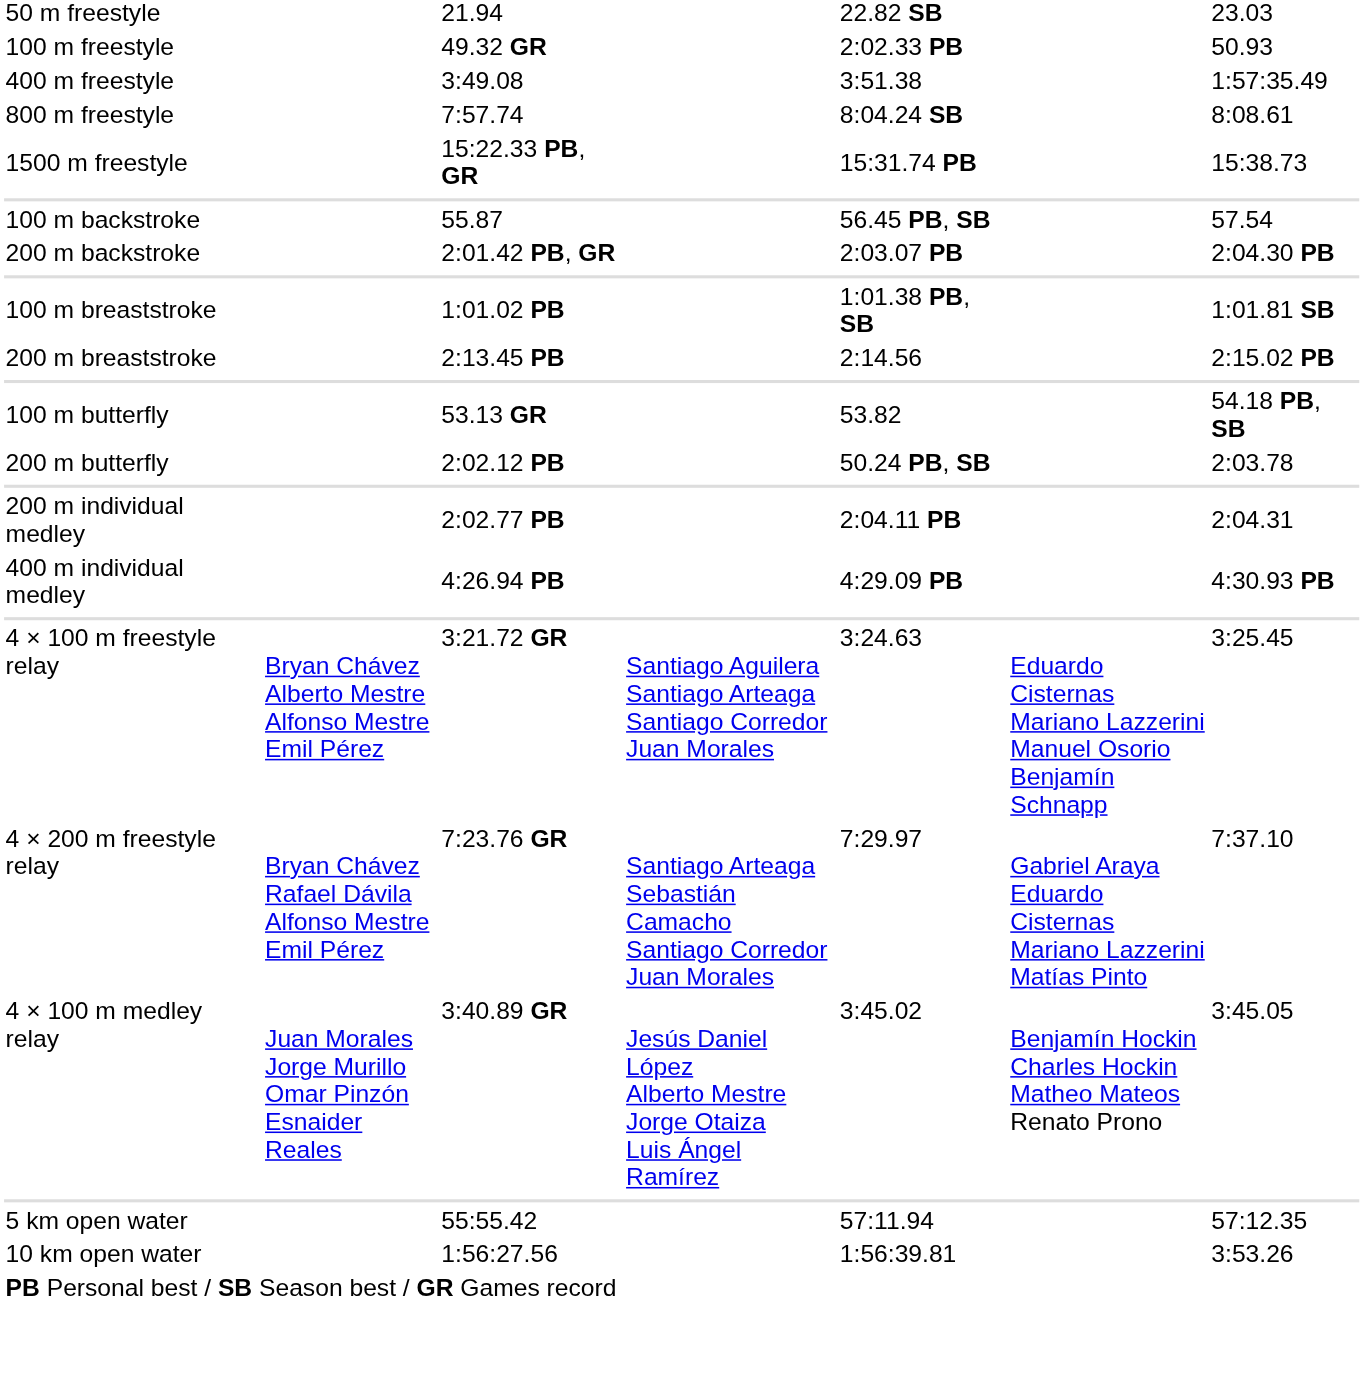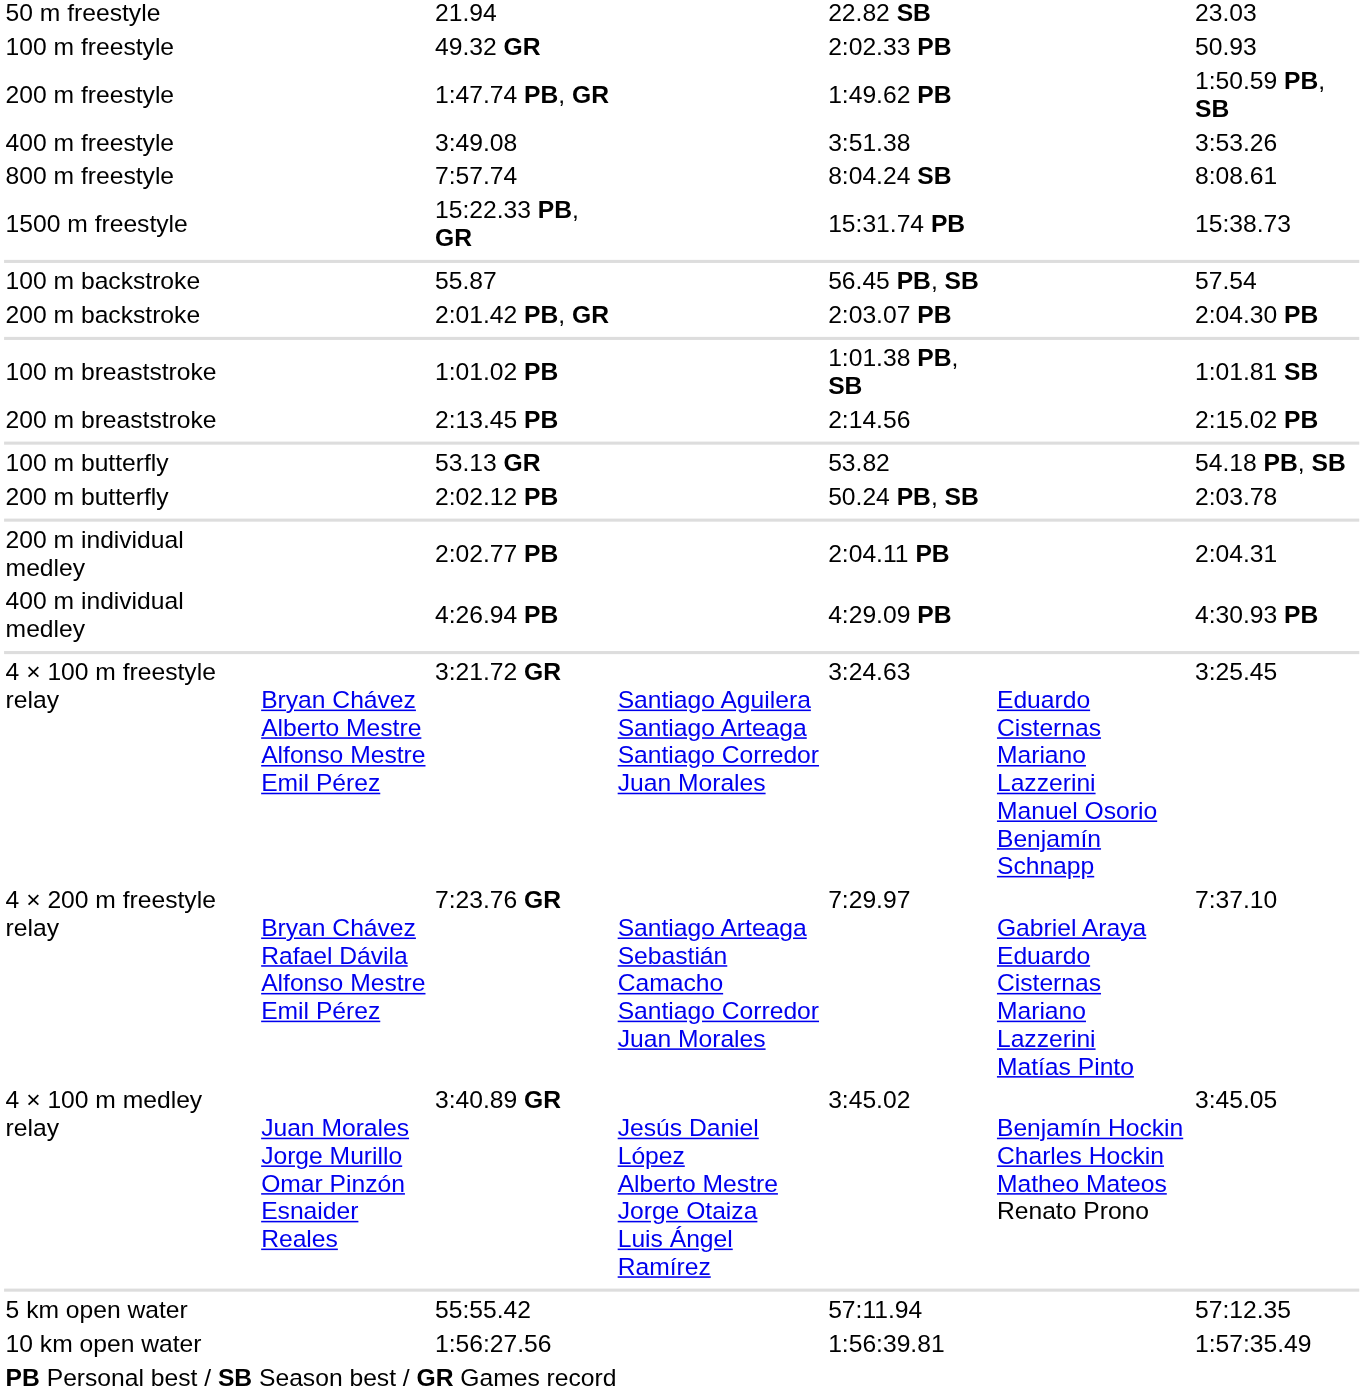+ row: 200 m freestyle | 1:47.74 PB, GR | 1:49.62 PB | 1:50.59 PB, SB
400 m freestyle | column 7: 1:57:35.49 -> 3:53.26
10 km open water | column 7: 3:53.26 -> 1:57:35.49
